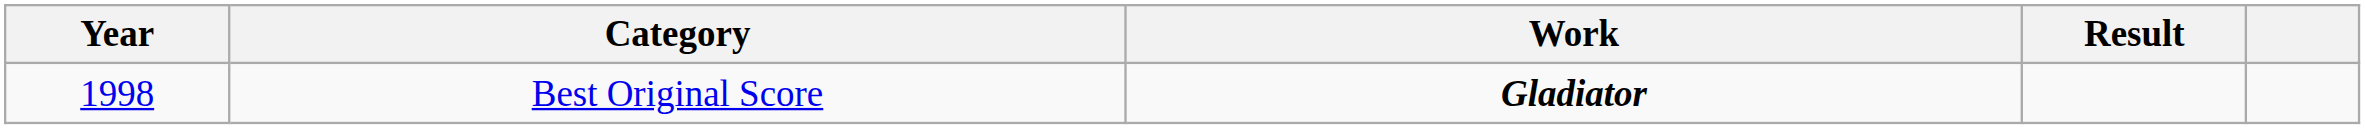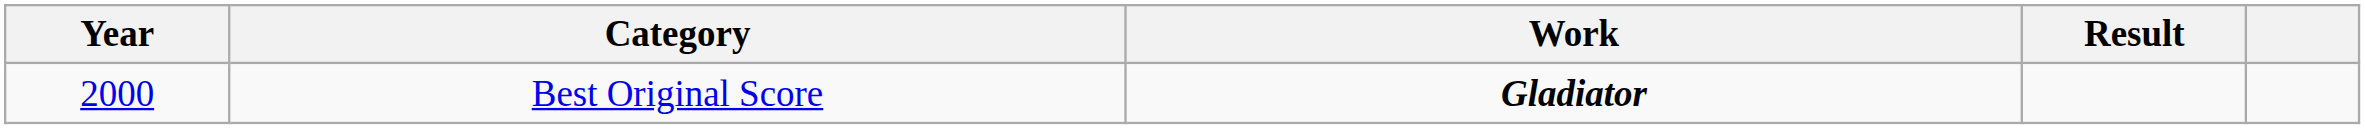Best Original Score | Year: 1998 -> 2000
